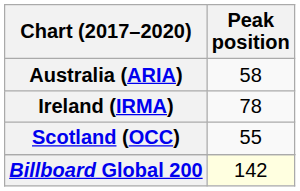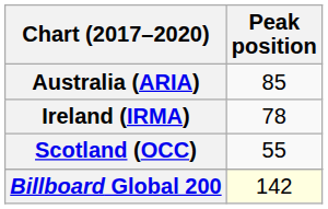Australia (ARIA) | Peak position: 58 -> 85
